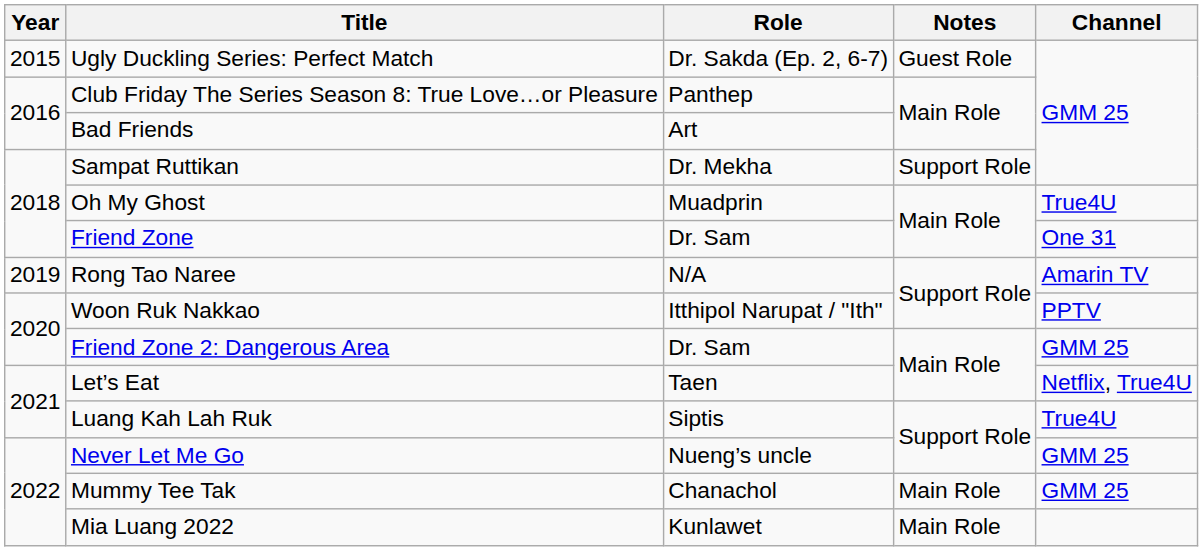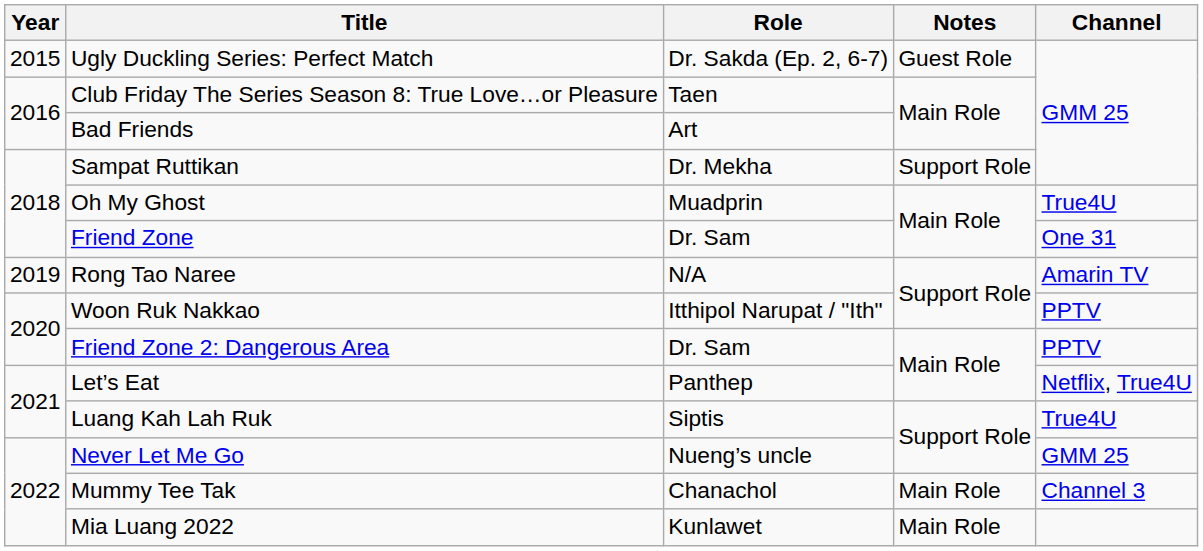Club Friday The Series Season 8: True Love…or Pleasure | Role: Panthep -> Taen
Friend Zone 2: Dangerous Area | Channel: GMM 25 -> PPTV
Let’s Eat | Role: Taen -> Panthep
Mummy Tee Tak | Channel: GMM 25 -> Channel 3
